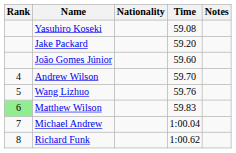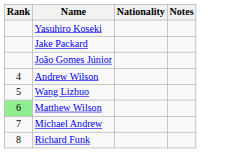- column: Time | 59.08 | 59.20 | 59.60 | 59.70 | 59.76 | 59.83 | 1:00.04 | 1:00.62
